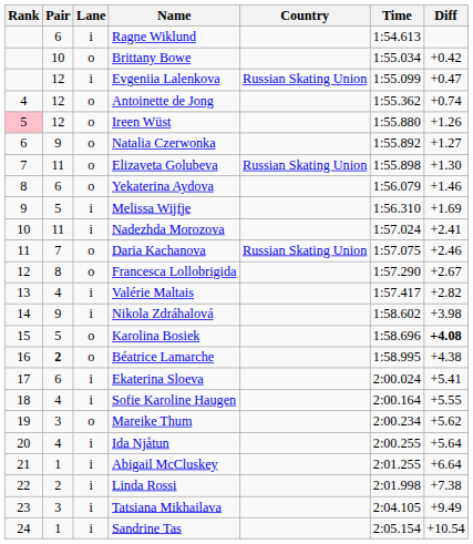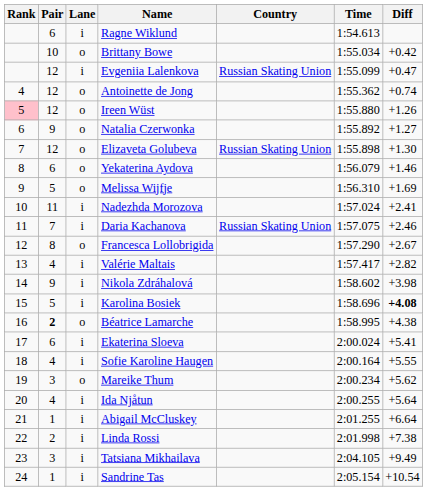Elizaveta Golubeva | Pair: 11 -> 12
Melissa Wijfje | Lane: i -> o
Daria Kachanova | Lane: o -> i
Karolina Bosiek | Lane: o -> i
